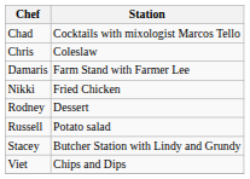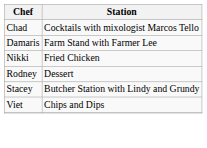- row: Chris | Coleslaw
- row: Russell | Potato salad
